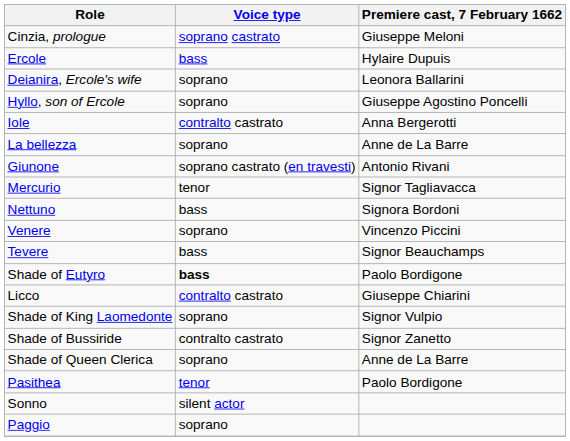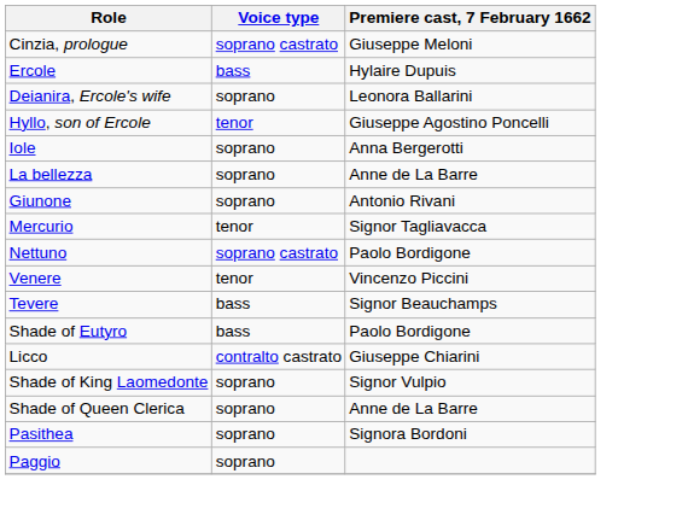Hyllo, son of Ercole | Voice type: soprano -> tenor
Iole | Voice type: contralto castrato -> soprano
Giunone | Voice type: soprano castrato (en travesti) -> soprano
Nettuno | Voice type: bass -> soprano castrato
Nettuno | Premiere cast, 7 February 1662: Signora Bordoni -> Paolo Bordigone
Venere | Voice type: soprano -> tenor
Shade of Eutyro | Voice type: bold -> normal
- row: Shade of Bussiride | contralto castrato | Signor Zanetto
Pasithea | Voice type: tenor -> soprano
Pasithea | Premiere cast, 7 February 1662: Paolo Bordigone -> Signora Bordoni
- row: Sonno | silent actor
